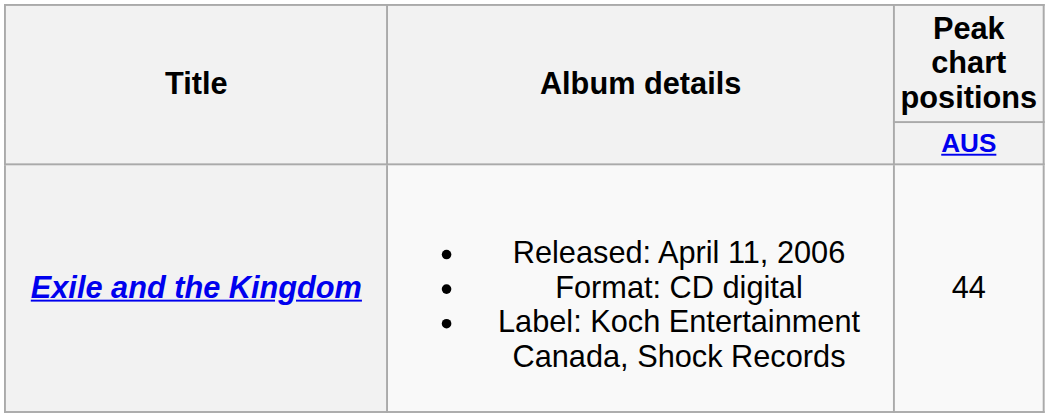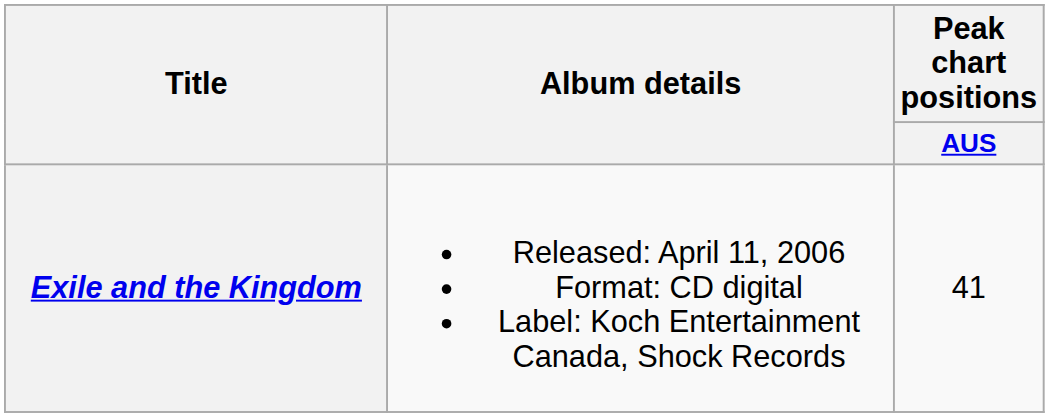Exile and the Kingdom | Peak chart positions / AUS: 44 -> 41
